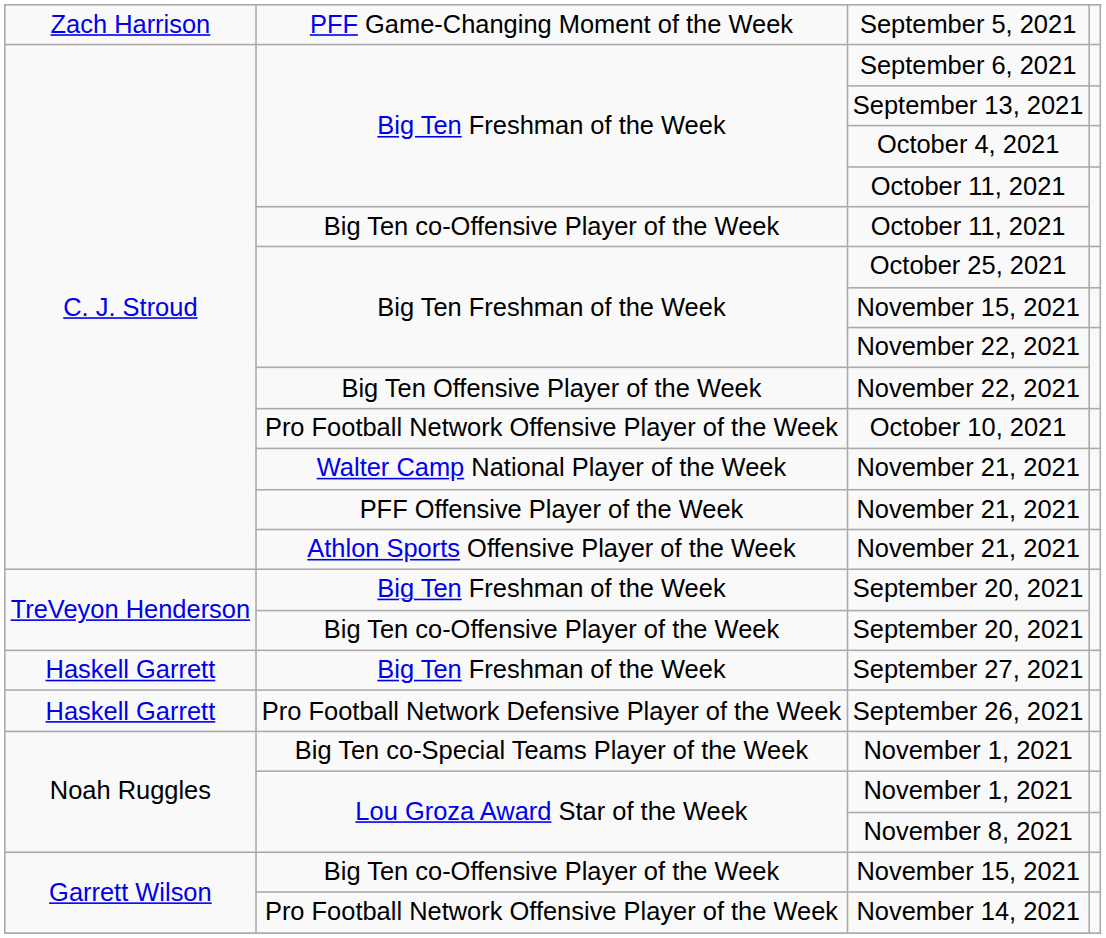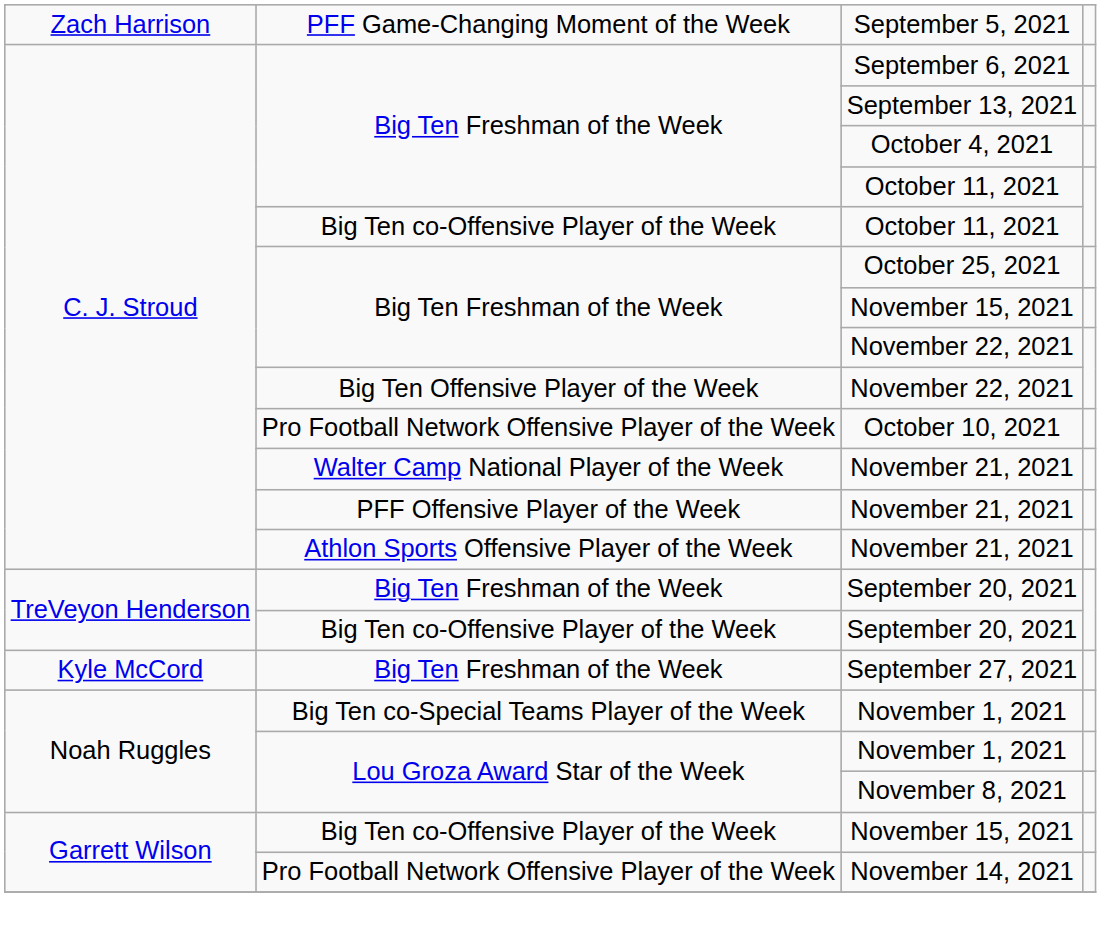September 27, 2021 | column 1: Haskell Garrett -> Kyle McCord
- row: Haskell Garrett | Pro Football Network Defensive Player of the Week | September 26, 2021
